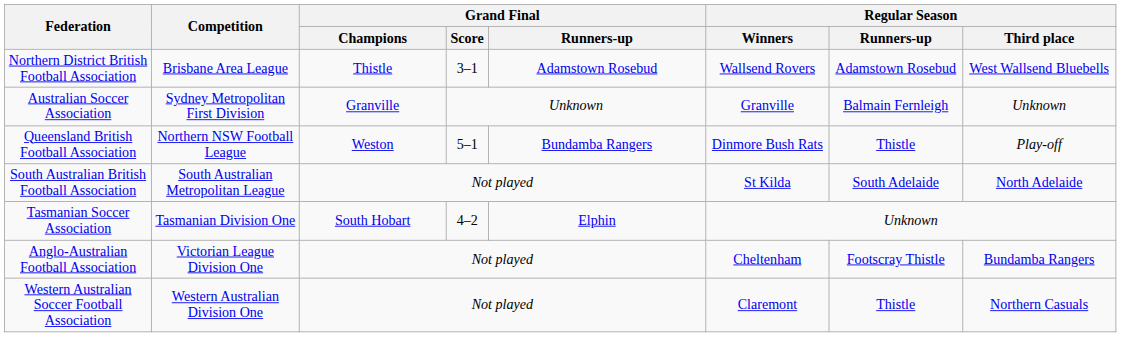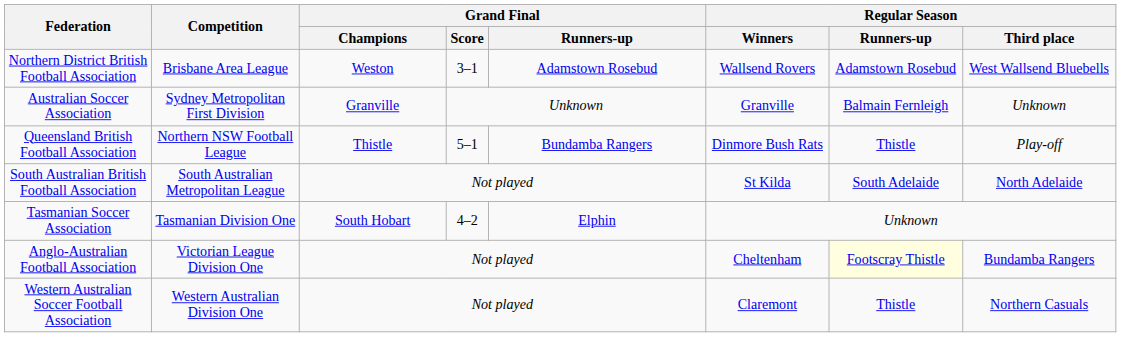Northern District British Football Association | Grand Final / Champions: Thistle -> Weston
Queensland British Football Association | Grand Final / Champions: Weston -> Thistle
Anglo-Australian Football Association | Regular Season / Runners-up: no background -> lightyellow background
